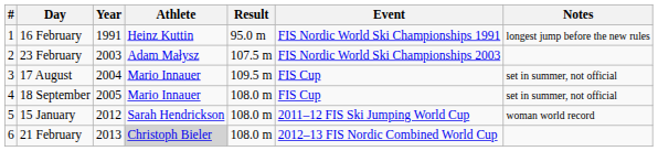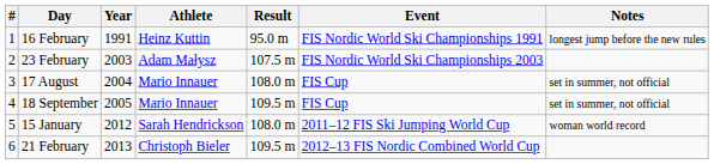17 August | Result: 109.5 m -> 108.0 m
18 September | Result: 108.0 m -> 109.5 m
21 February | Athlete: lightgrey background -> no background
21 February | Result: 108.0 m -> 109.5 m
